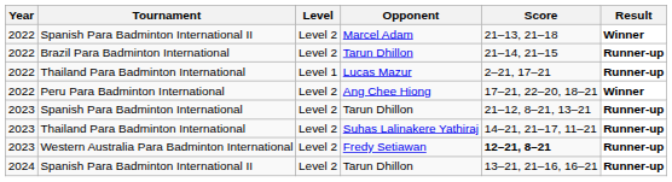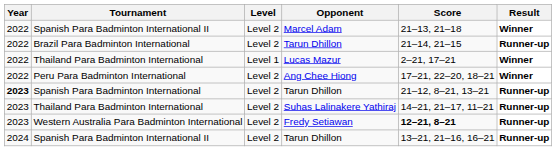Thailand Para Badminton International / Lucas Mazur | Result: Runner-up -> Winner
Spanish Para Badminton International | Year: normal -> bold
